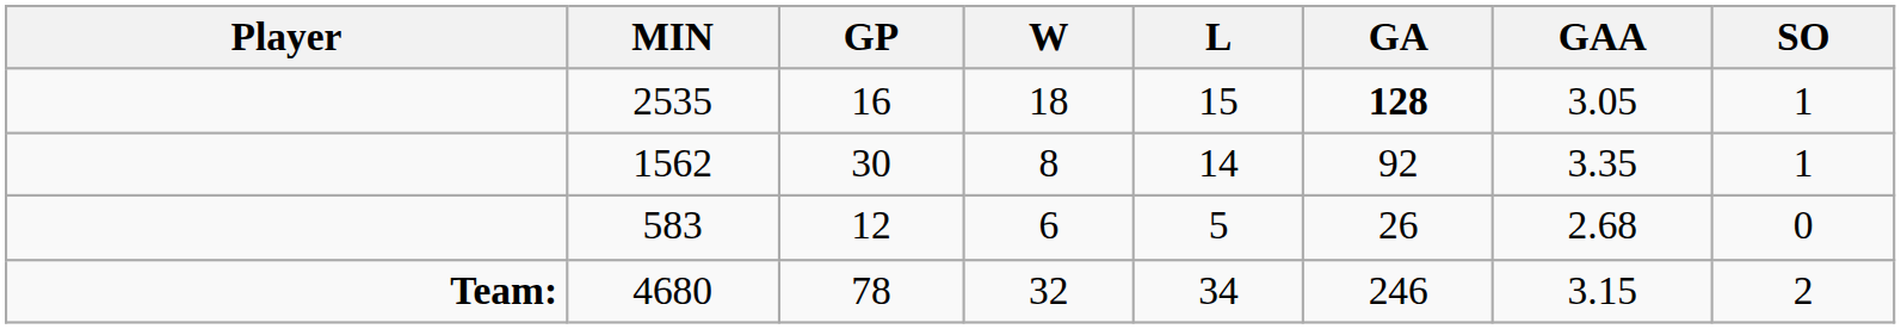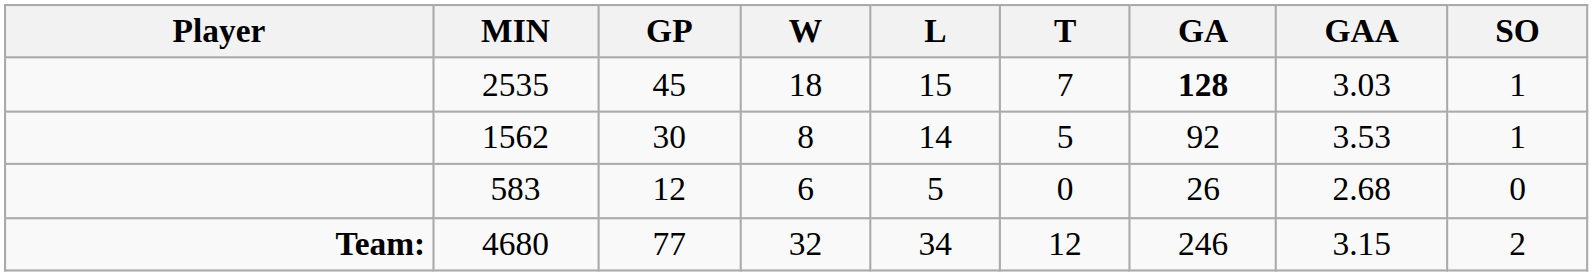+ column: T | 7 | 5 | 0 | 12
2535 | GP: 16 -> 45
2535 | GAA: 3.05 -> 3.03
1562 | GAA: 3.35 -> 3.53
4680 | GP: 78 -> 77
